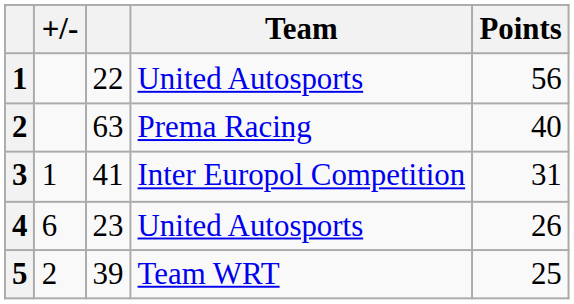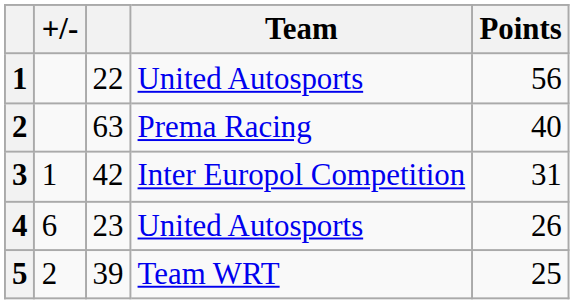3 | column 3: 41 -> 42
